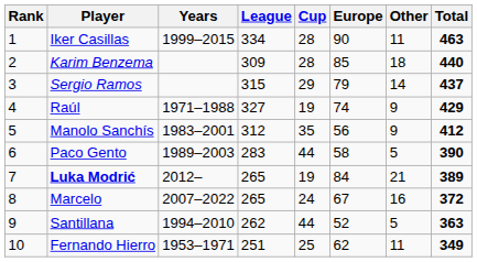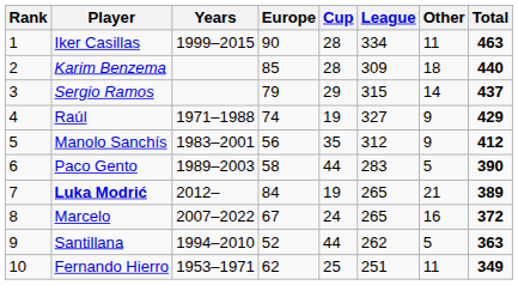columns swapped: League <-> Europe
